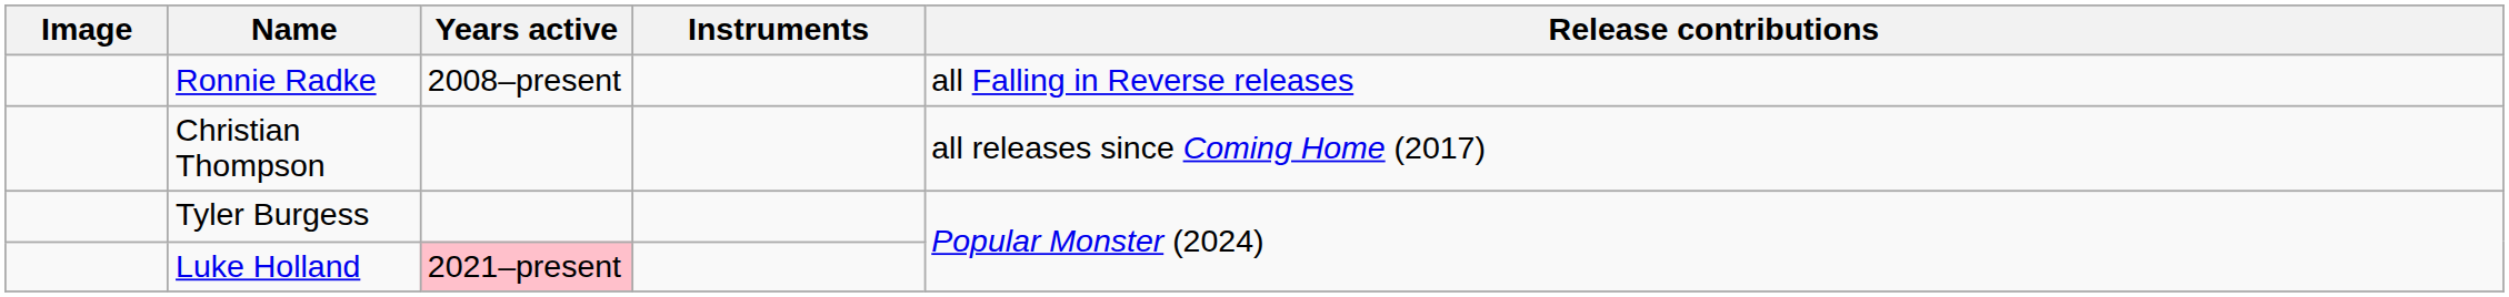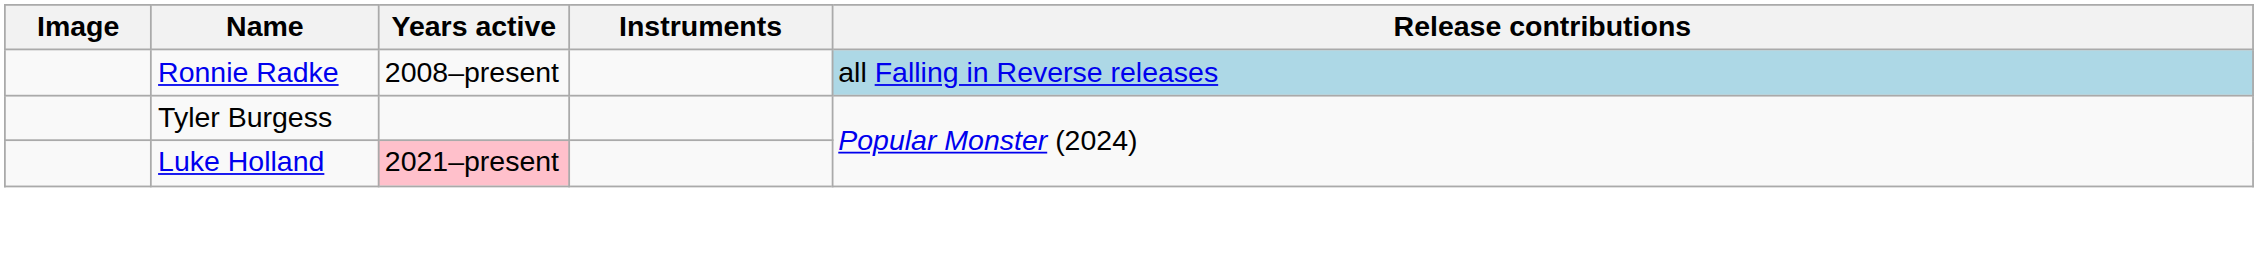Ronnie Radke | Release contributions: no background -> lightblue background
- row: Christian Thompson | all releases since Coming Home (2017)
